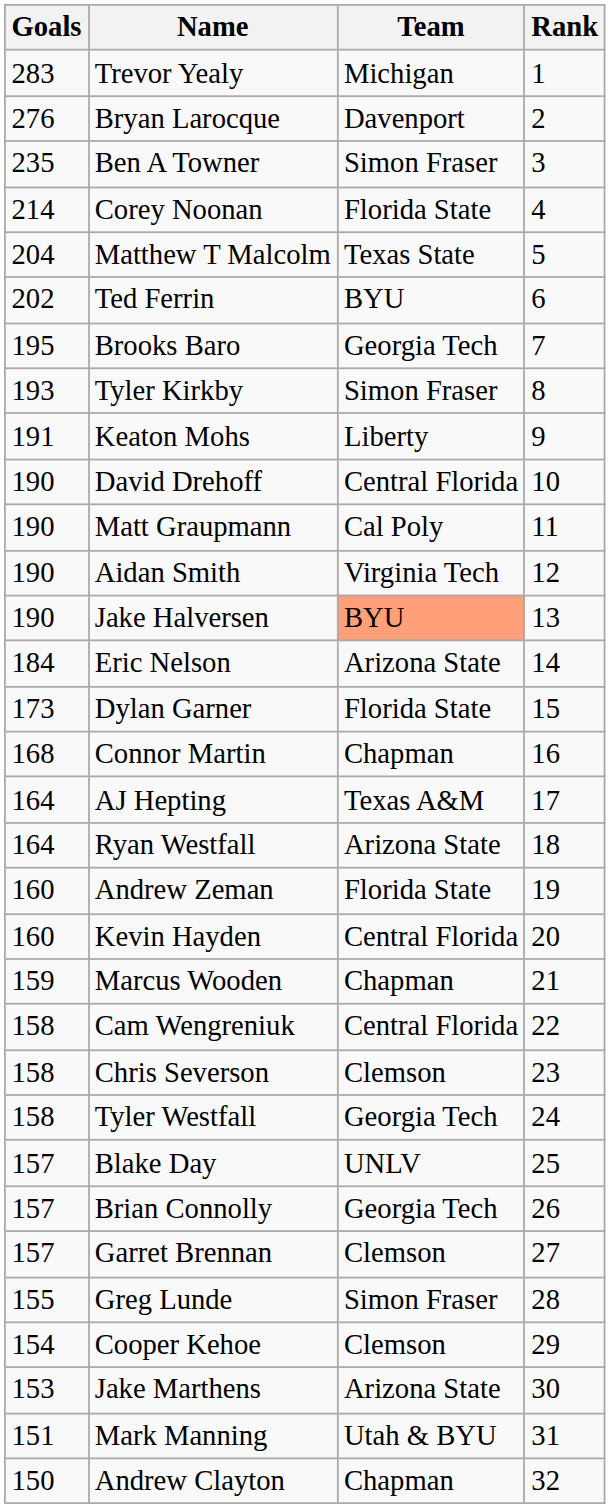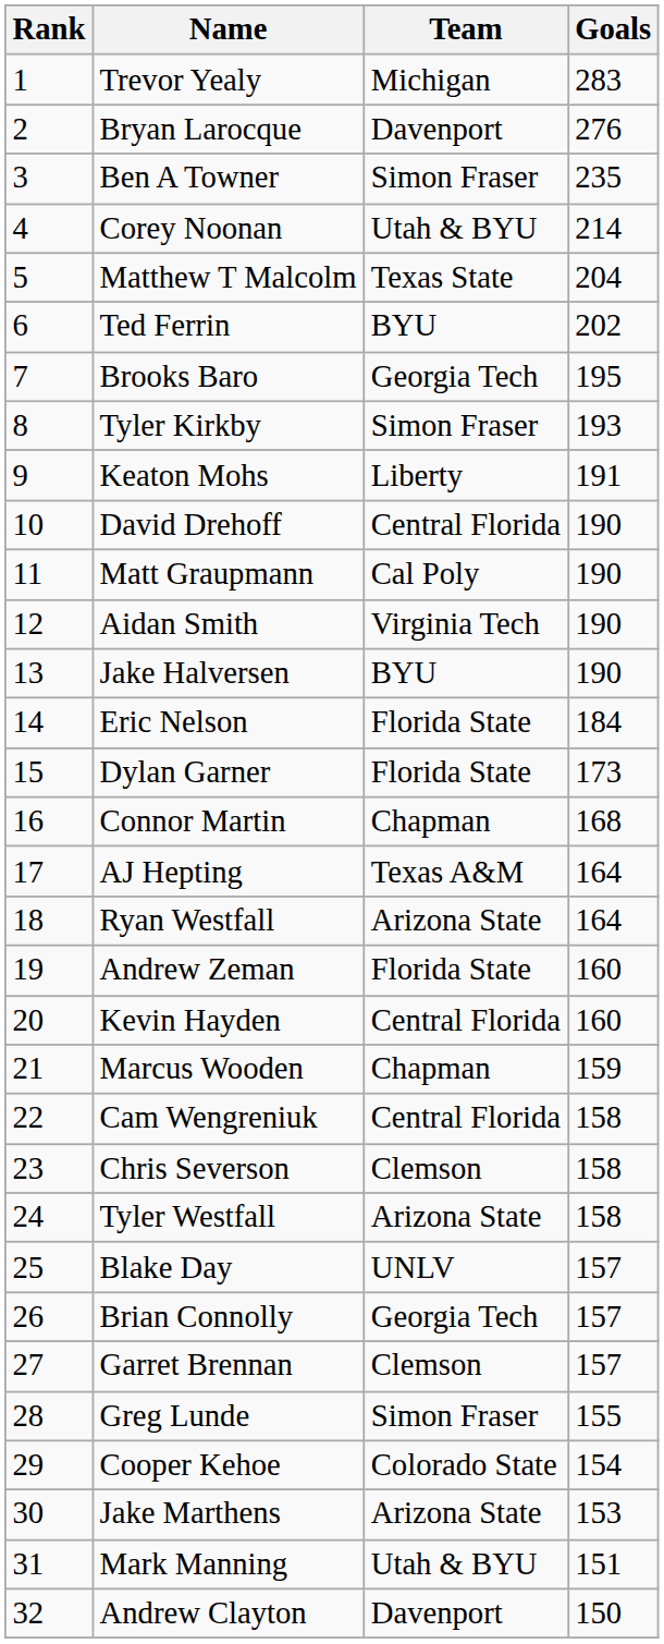columns swapped: Rank <-> Goals
Corey Noonan | Team: Florida State -> Utah & BYU
Jake Halversen | Team: lightsalmon background -> no background
Eric Nelson | Team: Arizona State -> Florida State
Tyler Westfall | Team: Georgia Tech -> Arizona State
Cooper Kehoe | Team: Clemson -> Colorado State
Andrew Clayton | Team: Chapman -> Davenport
